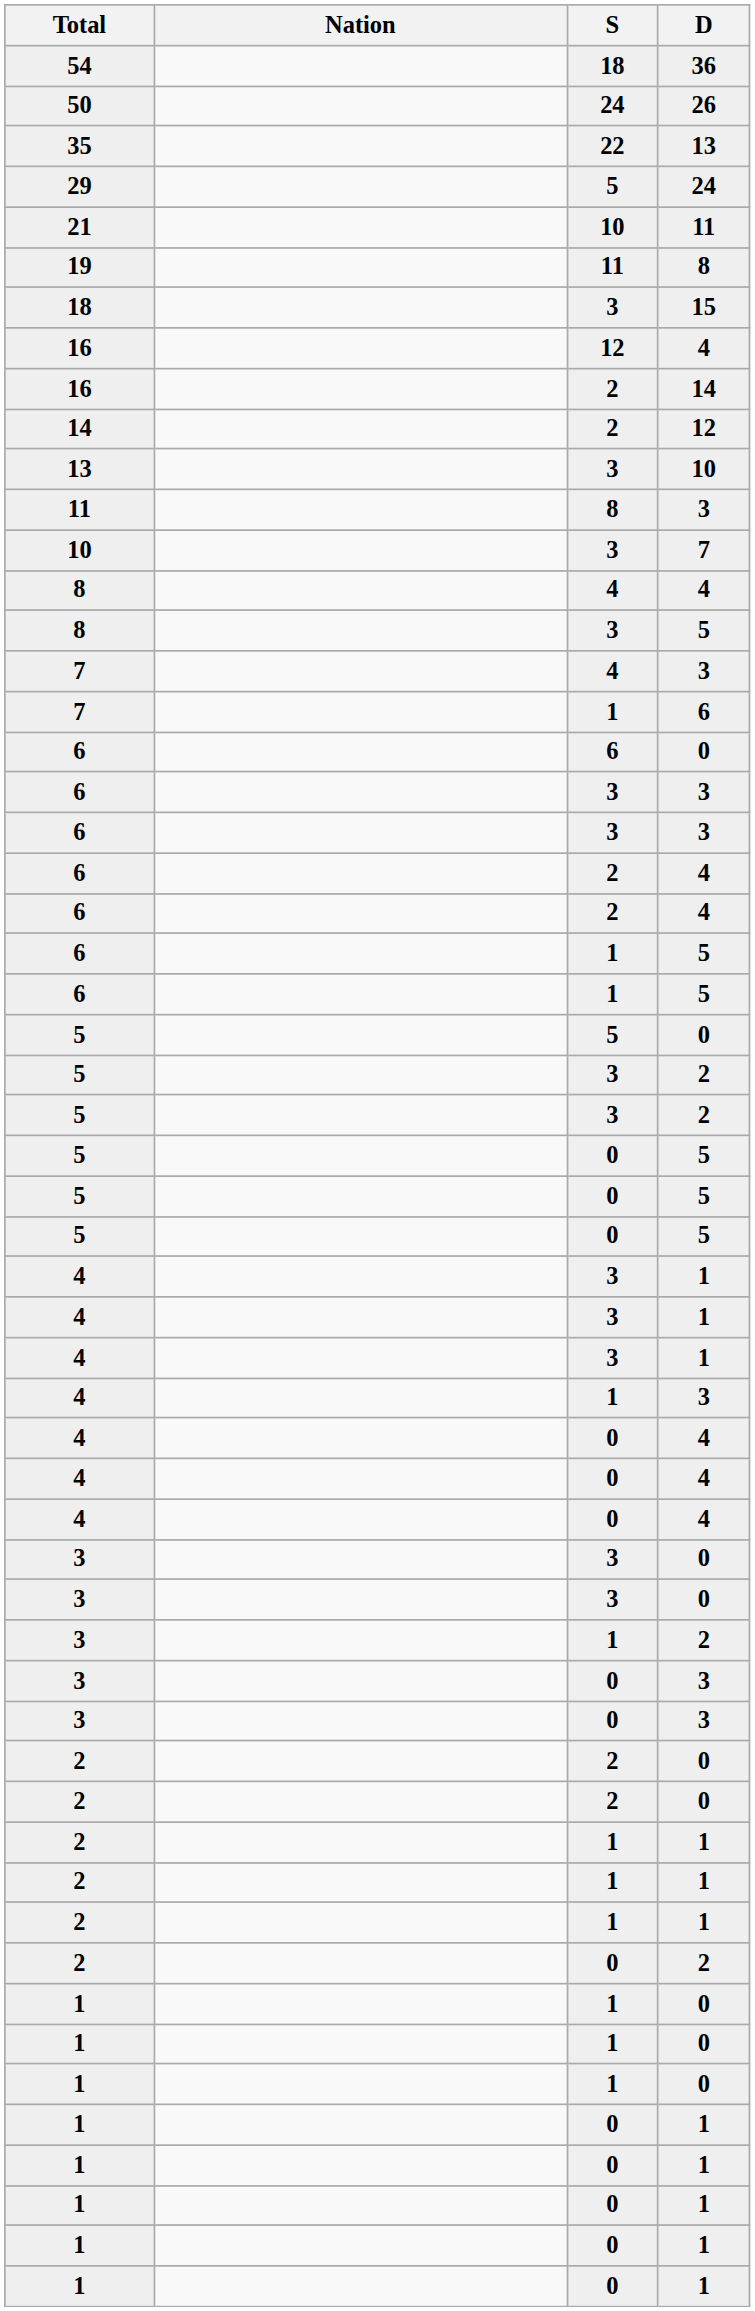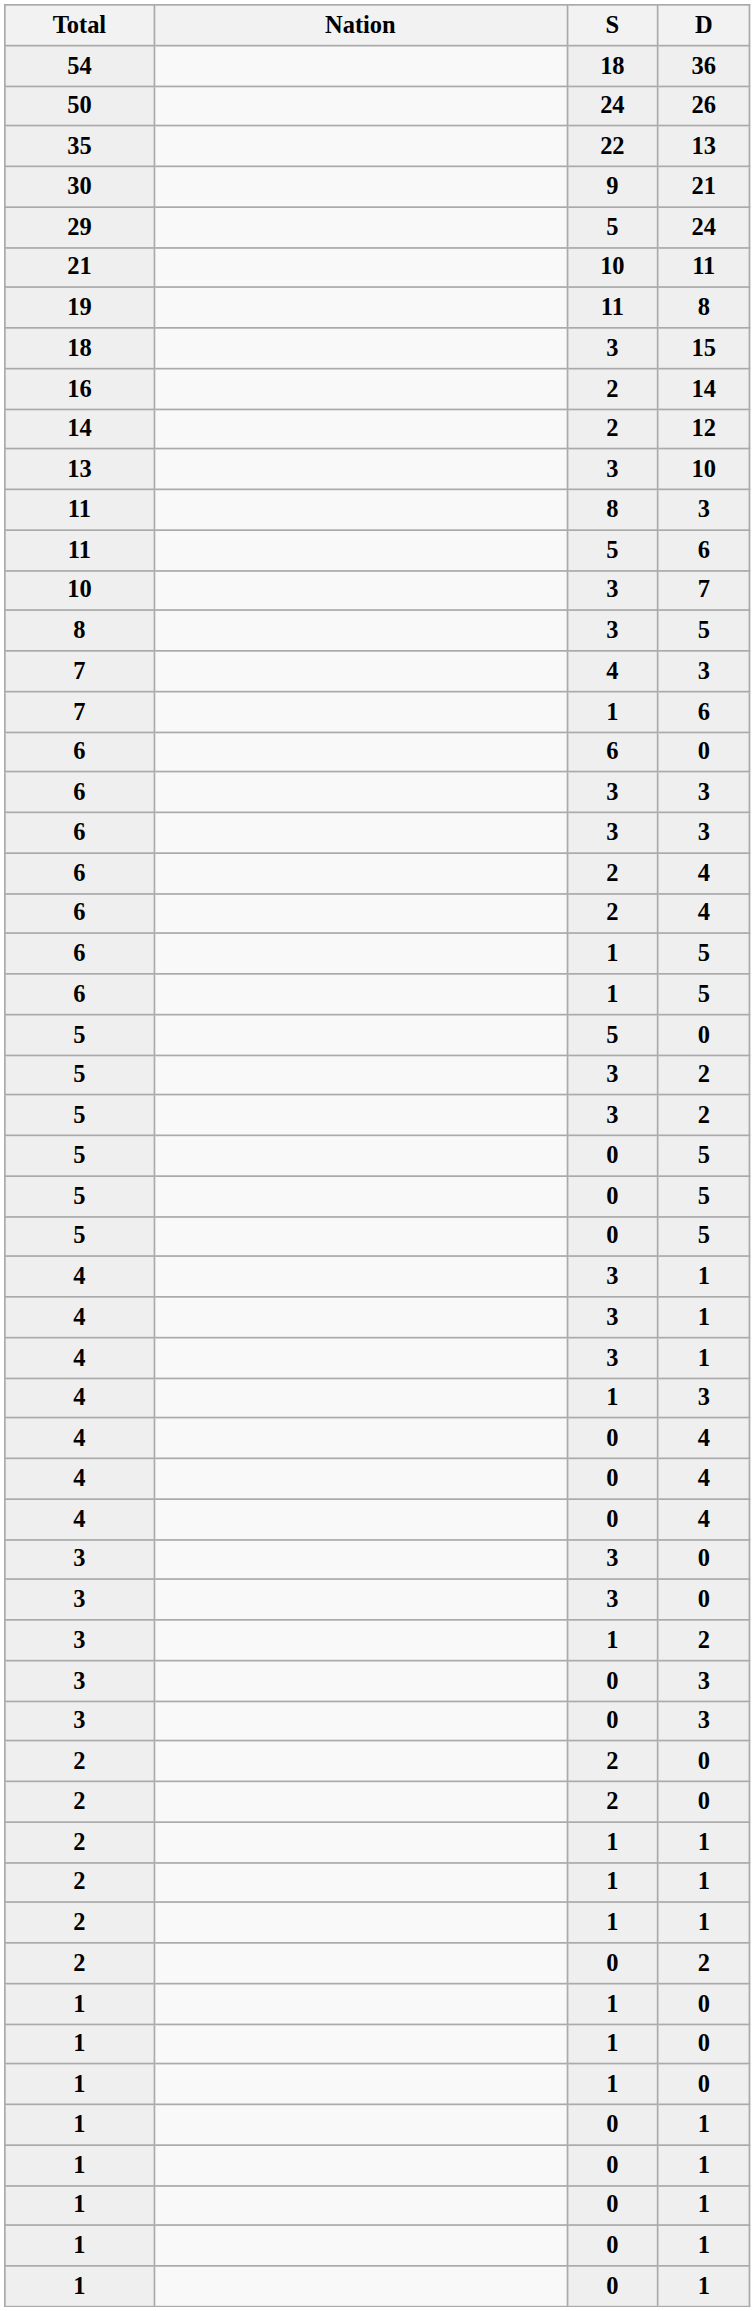+ row: 30 | 9 | 21
- row: 16 | 12 | 4
+ row: 11 | 5 | 6
- row: 8 | 4 | 4
